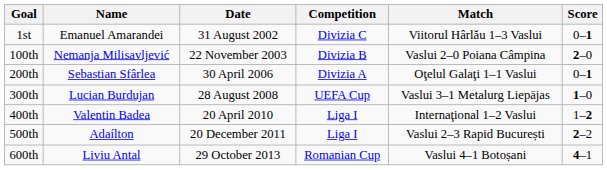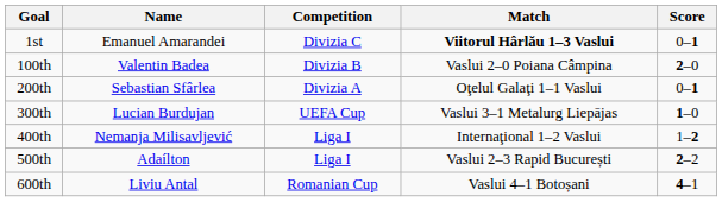- column: Date | 31 August 2002 | 22 November 2003 | 30 April 2006 | 28 August 2008 | 20 April 2010 | 20 December 2011 | 29 October 2013
1st | Match: normal -> bold
100th | Name: Nemanja Milisavljević -> Valentin Badea
400th | Name: Valentin Badea -> Nemanja Milisavljević
